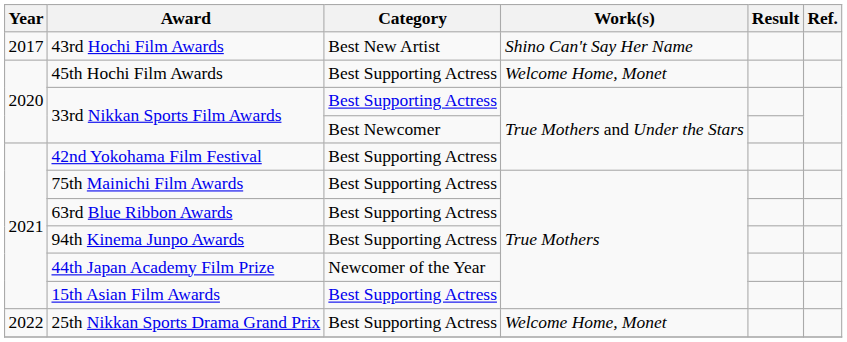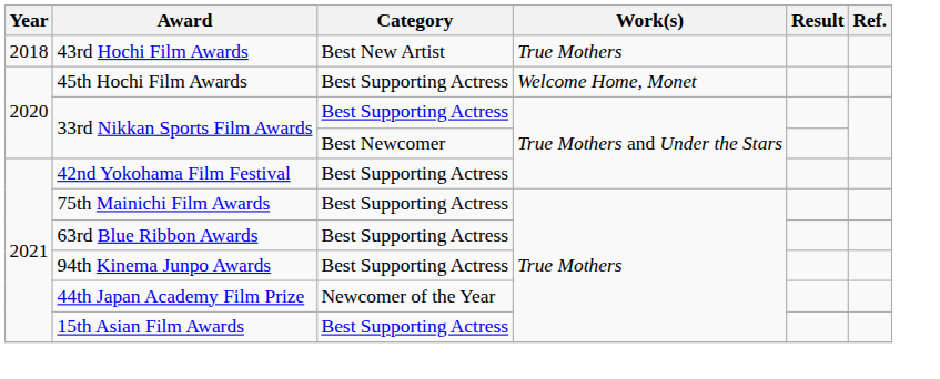43rd Hochi Film Awards | Year: 2017 -> 2018
43rd Hochi Film Awards | Work(s): Shino Can't Say Her Name -> True Mothers
- row: 2022 | 25th Nikkan Sports Drama Grand Prix | Best Supporting Actress | Welcome Home, Monet
